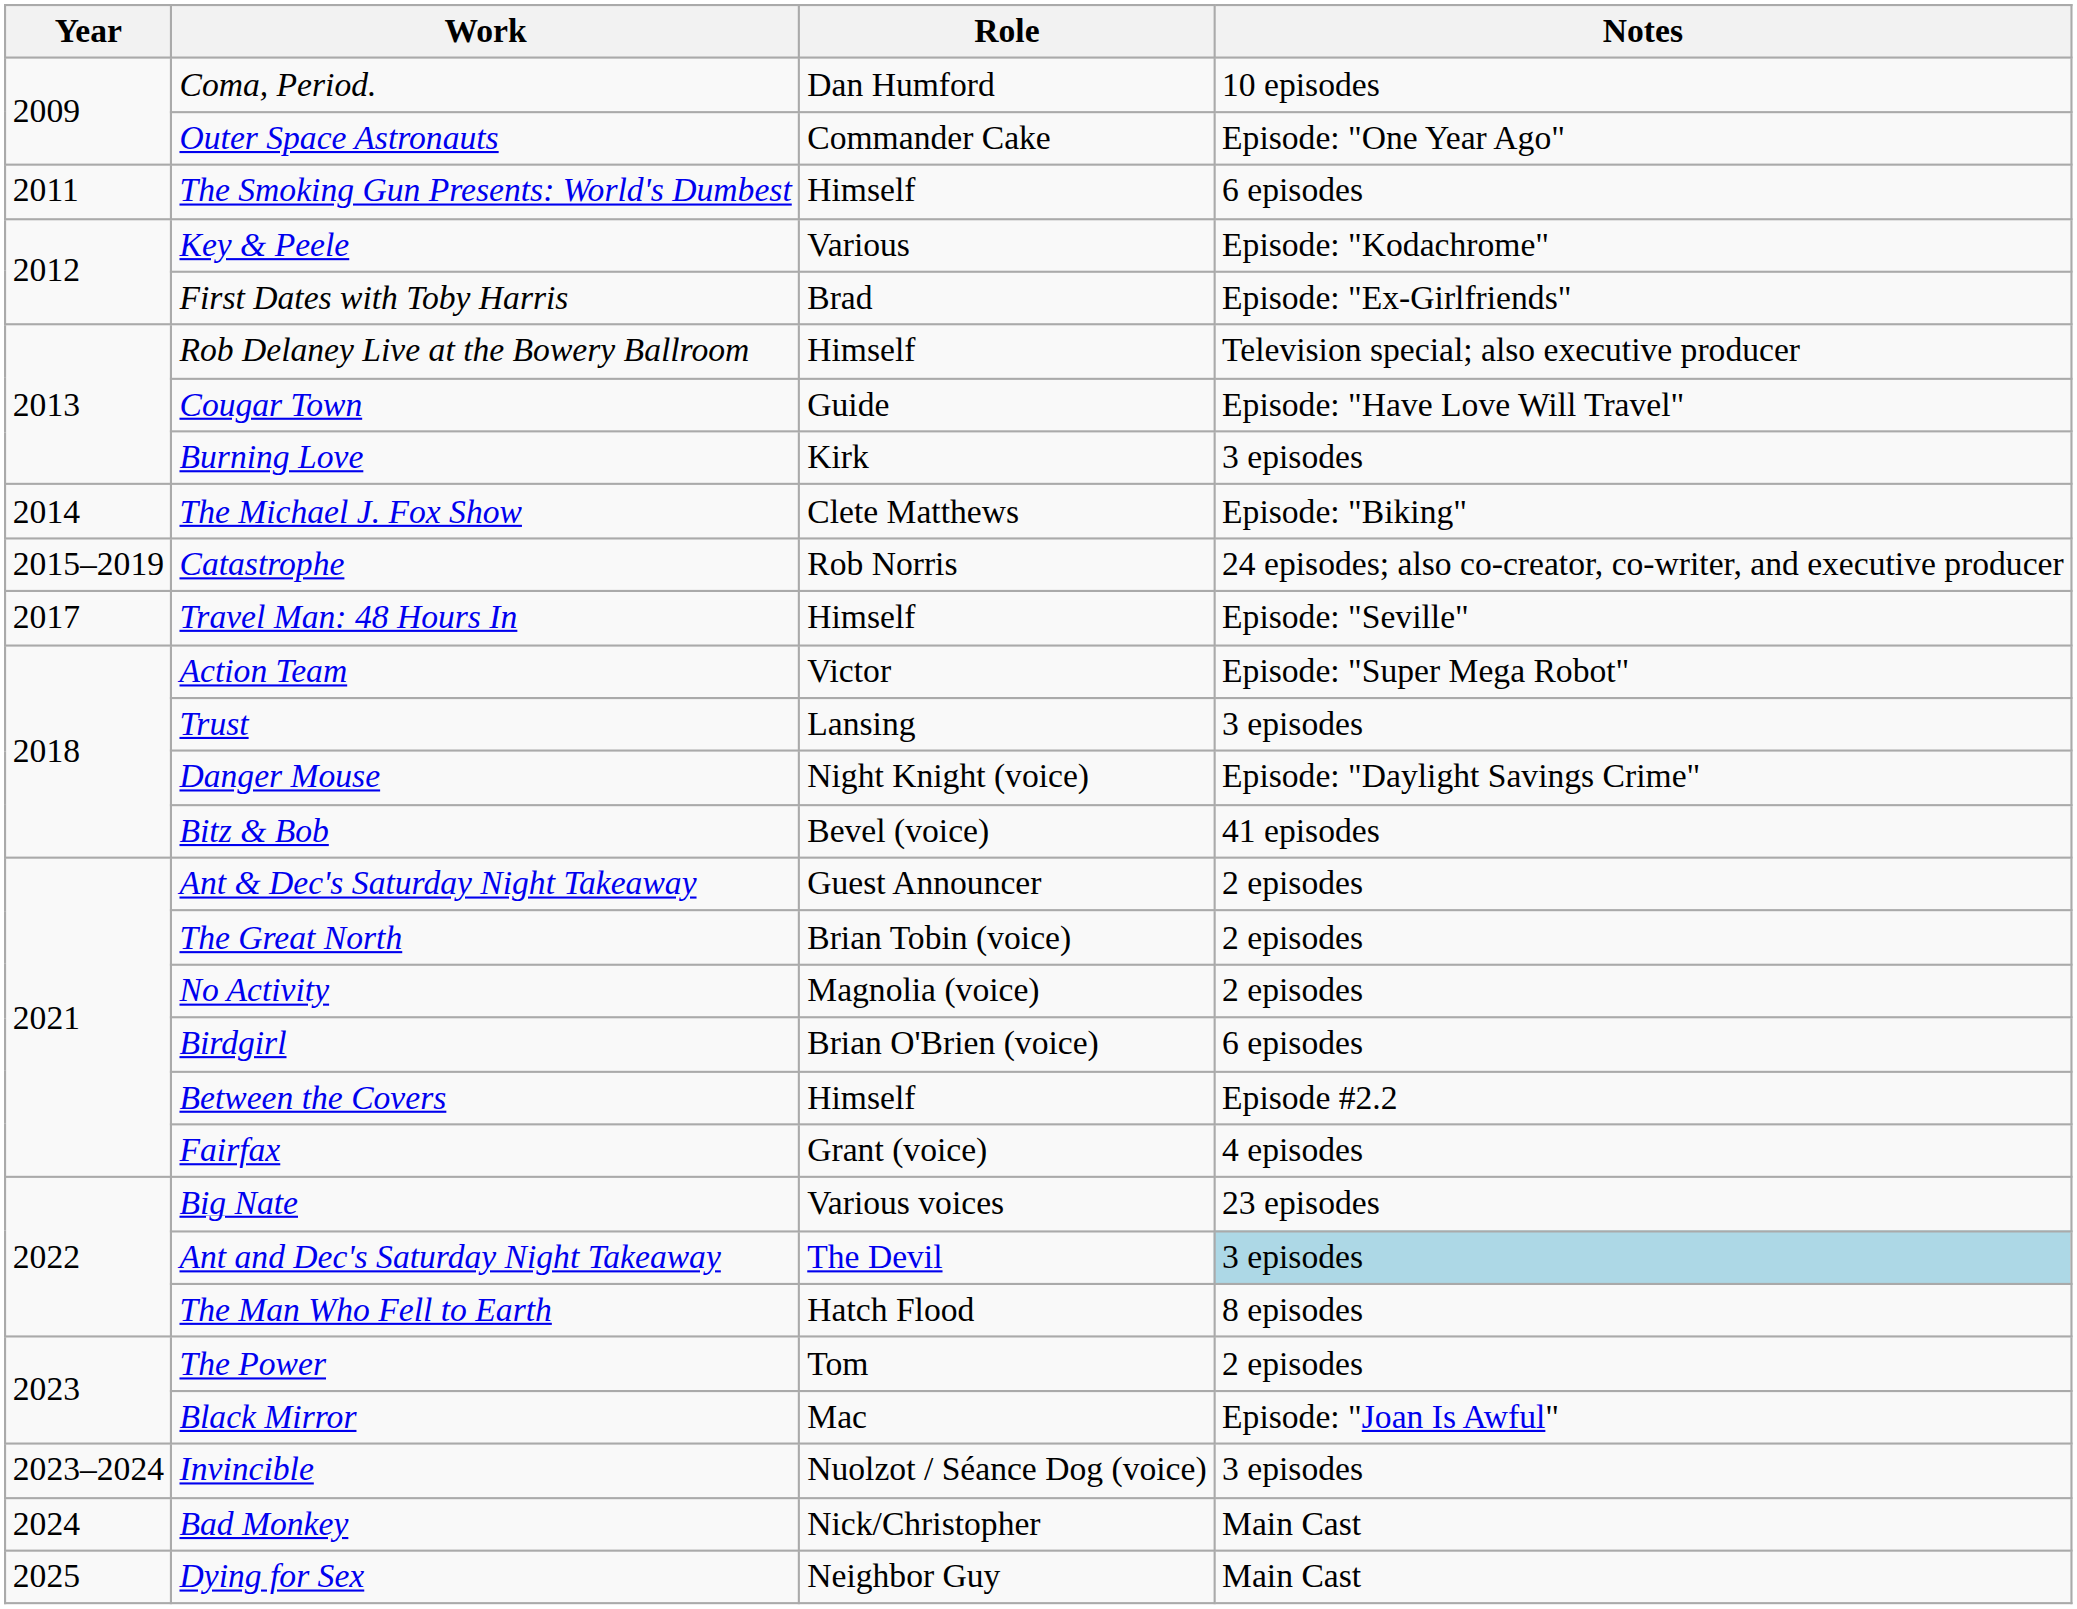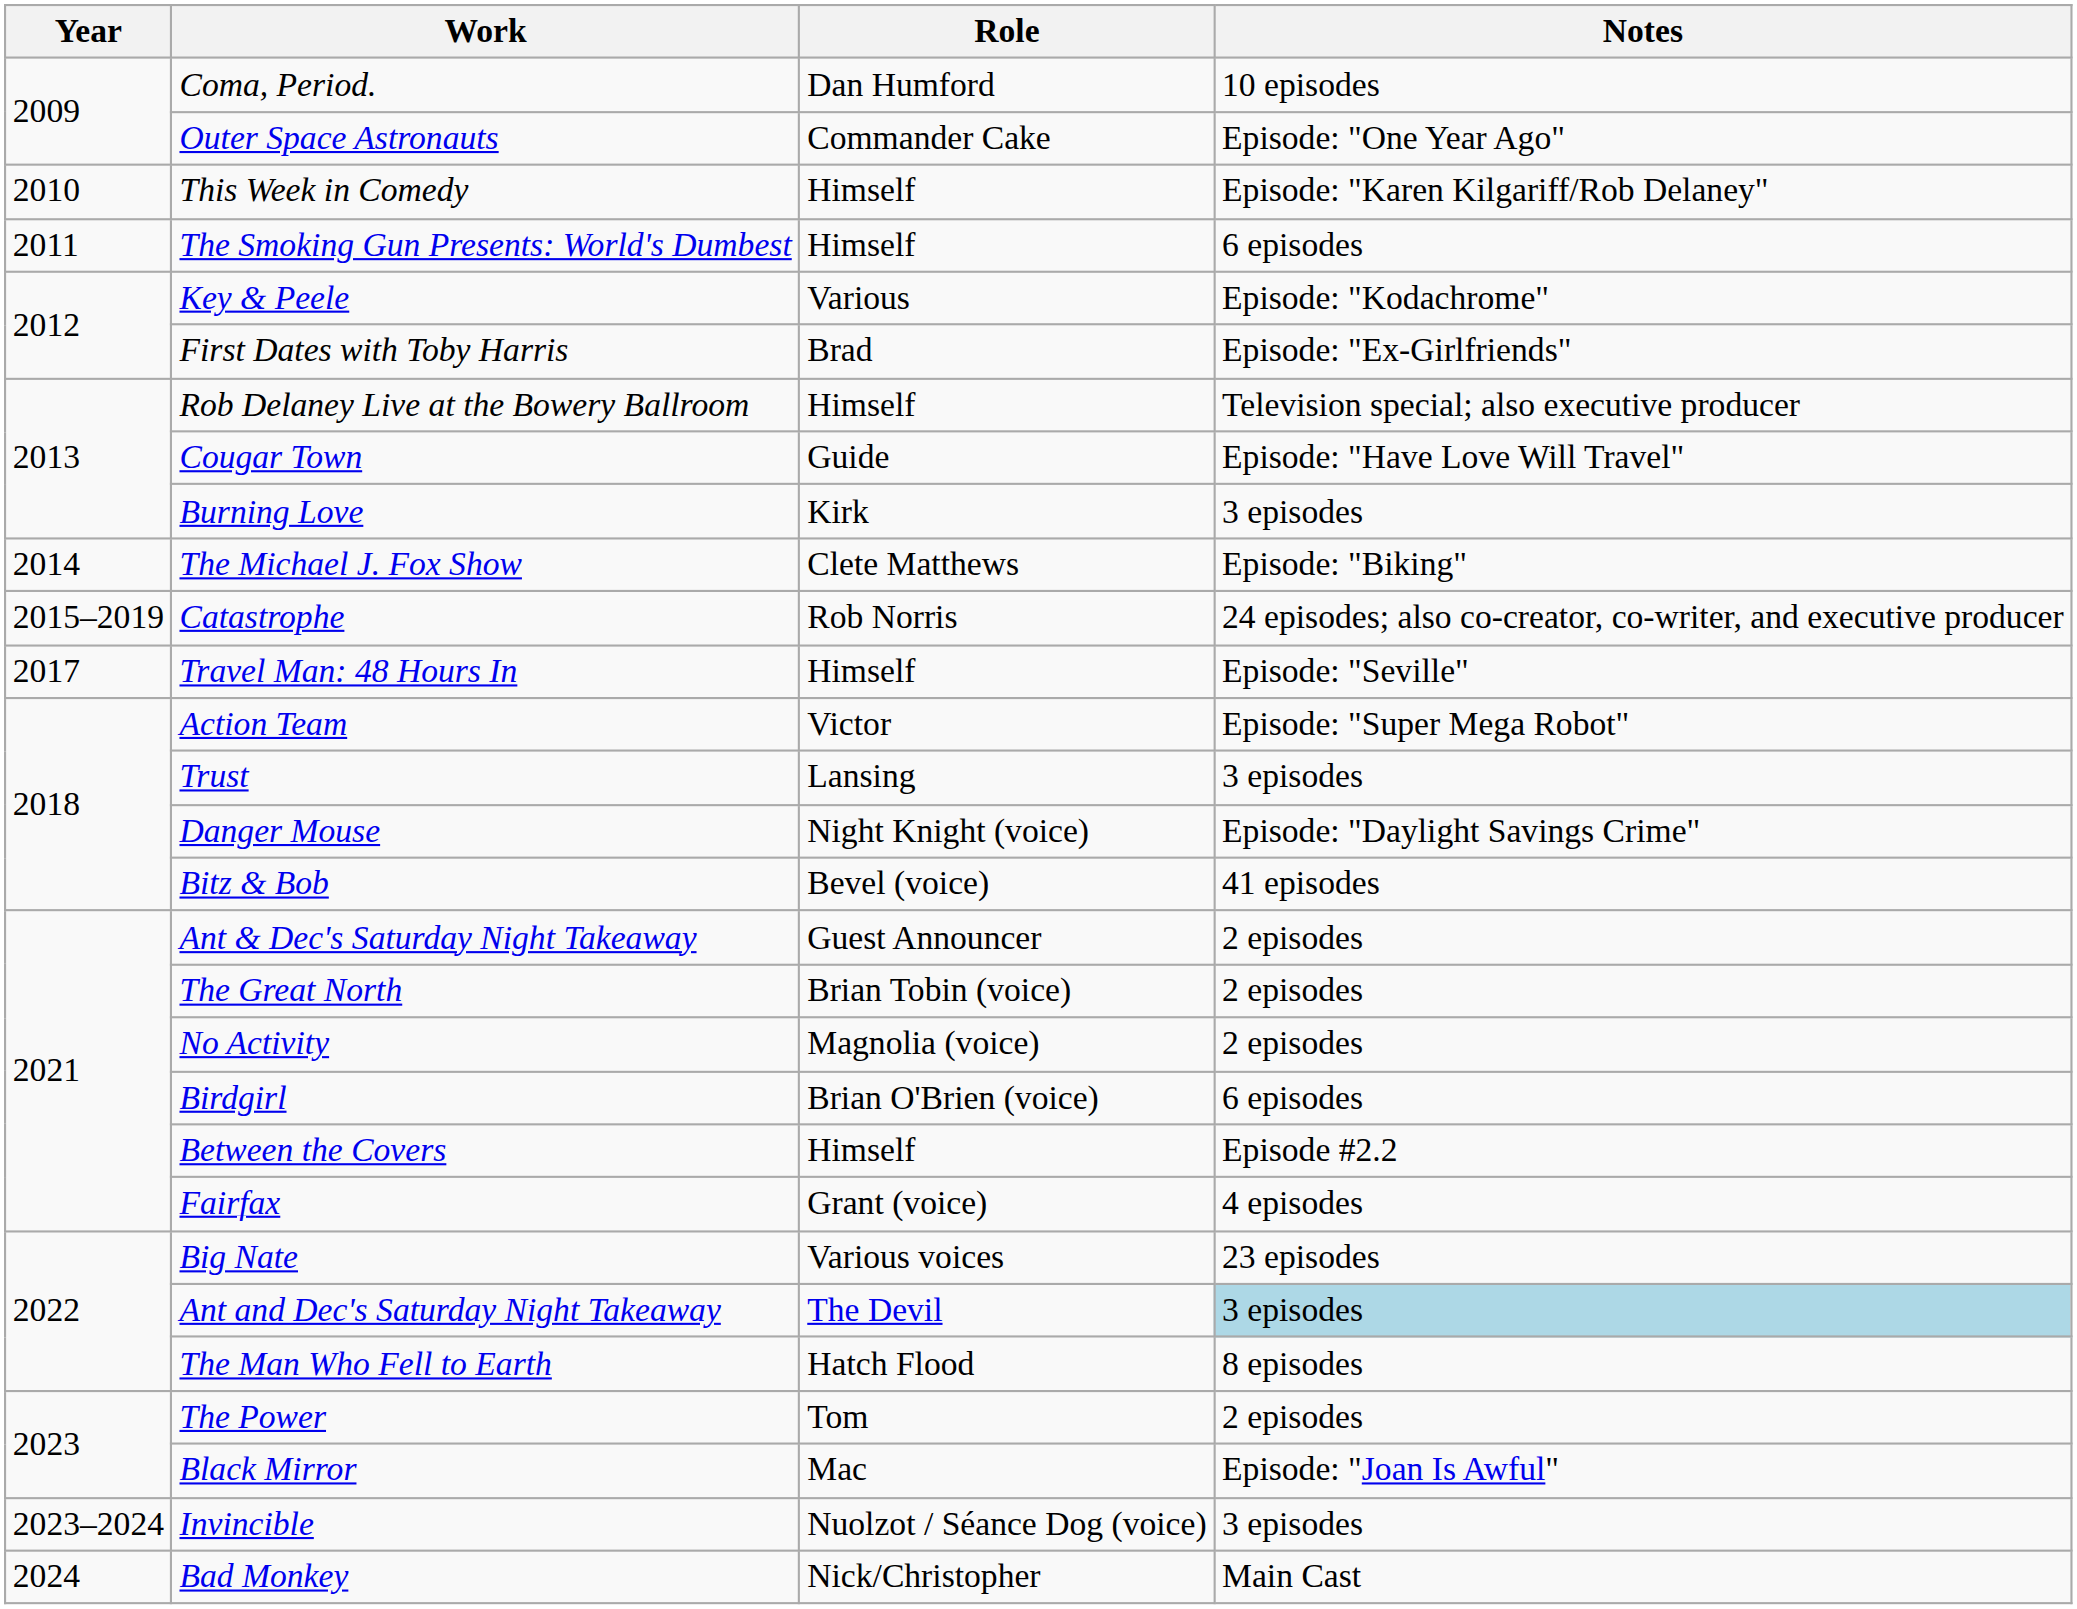+ row: 2010 | This Week in Comedy | Himself | Episode: "Karen Kilgariff/Rob Delaney"
- row: 2025 | Dying for Sex | Neighbor Guy | Main Cast
